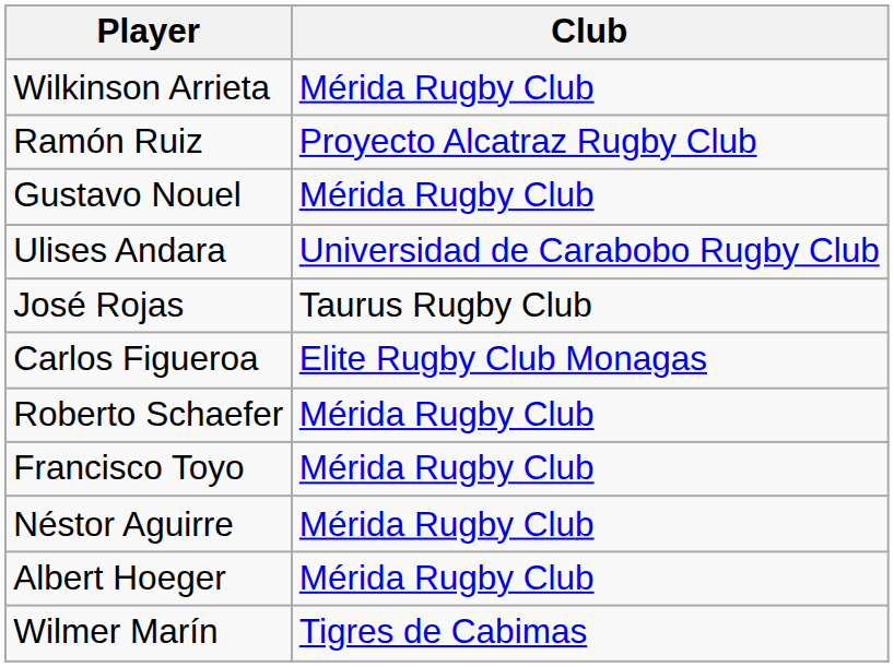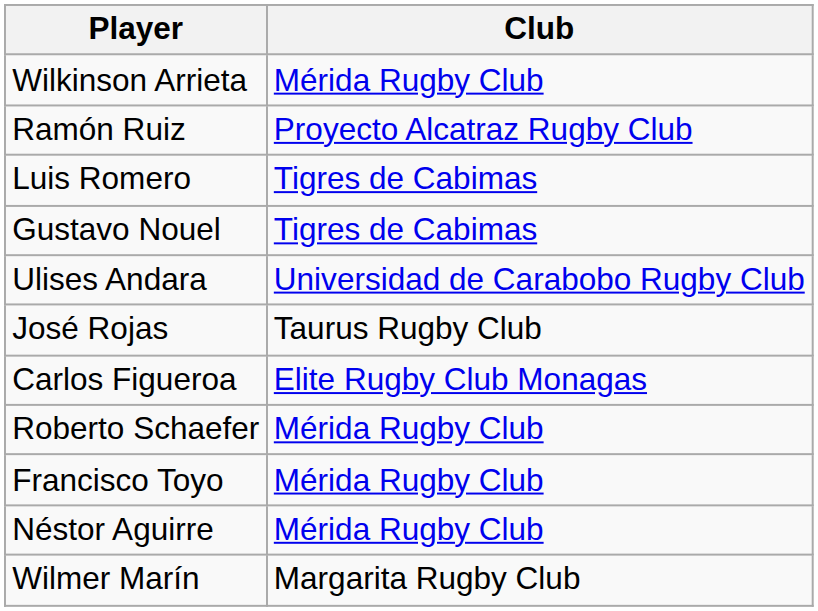+ row: Luis Romero | Tigres de Cabimas
Gustavo Nouel | Club: Mérida Rugby Club -> Tigres de Cabimas
- row: Albert Hoeger | Mérida Rugby Club
Wilmer Marín | Club: Tigres de Cabimas -> Margarita Rugby Club
